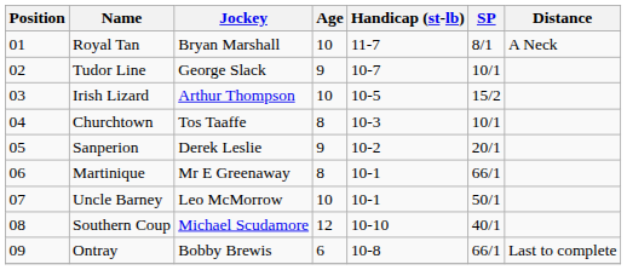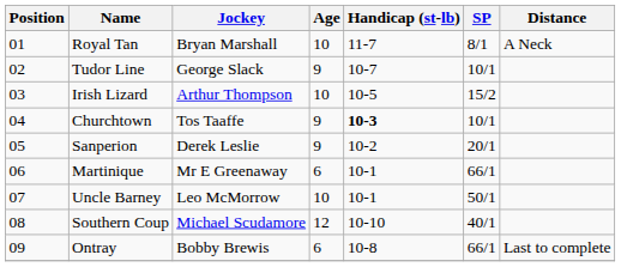Churchtown | Age: 8 -> 9
Churchtown | Handicap (st-lb): normal -> bold
Martinique | Age: 8 -> 6
